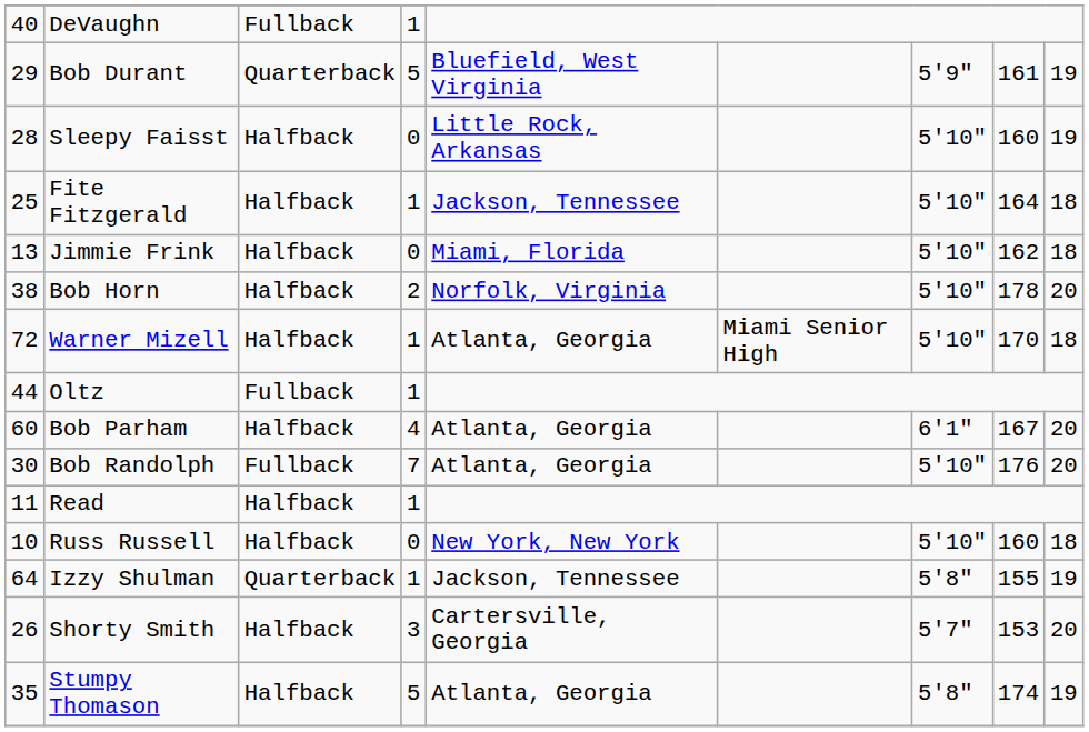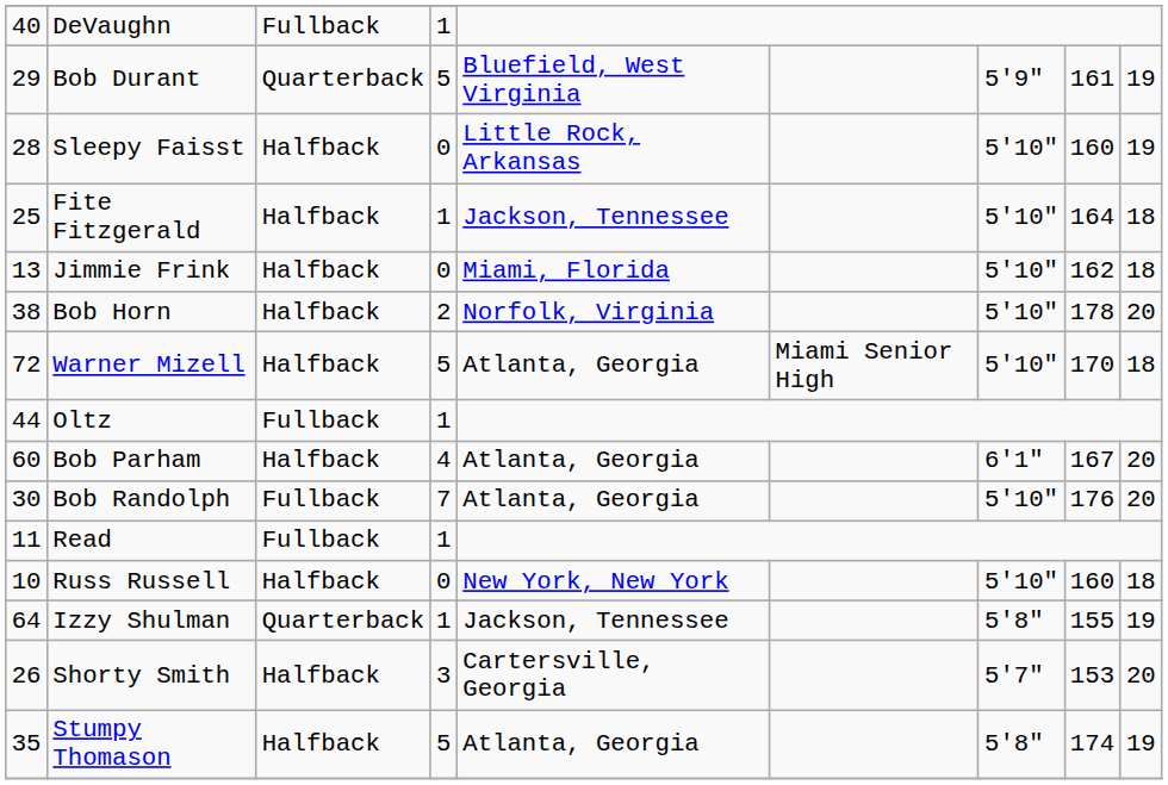Warner Mizell | column 4: 1 -> 5
Read | column 3: Halfback -> Fullback
